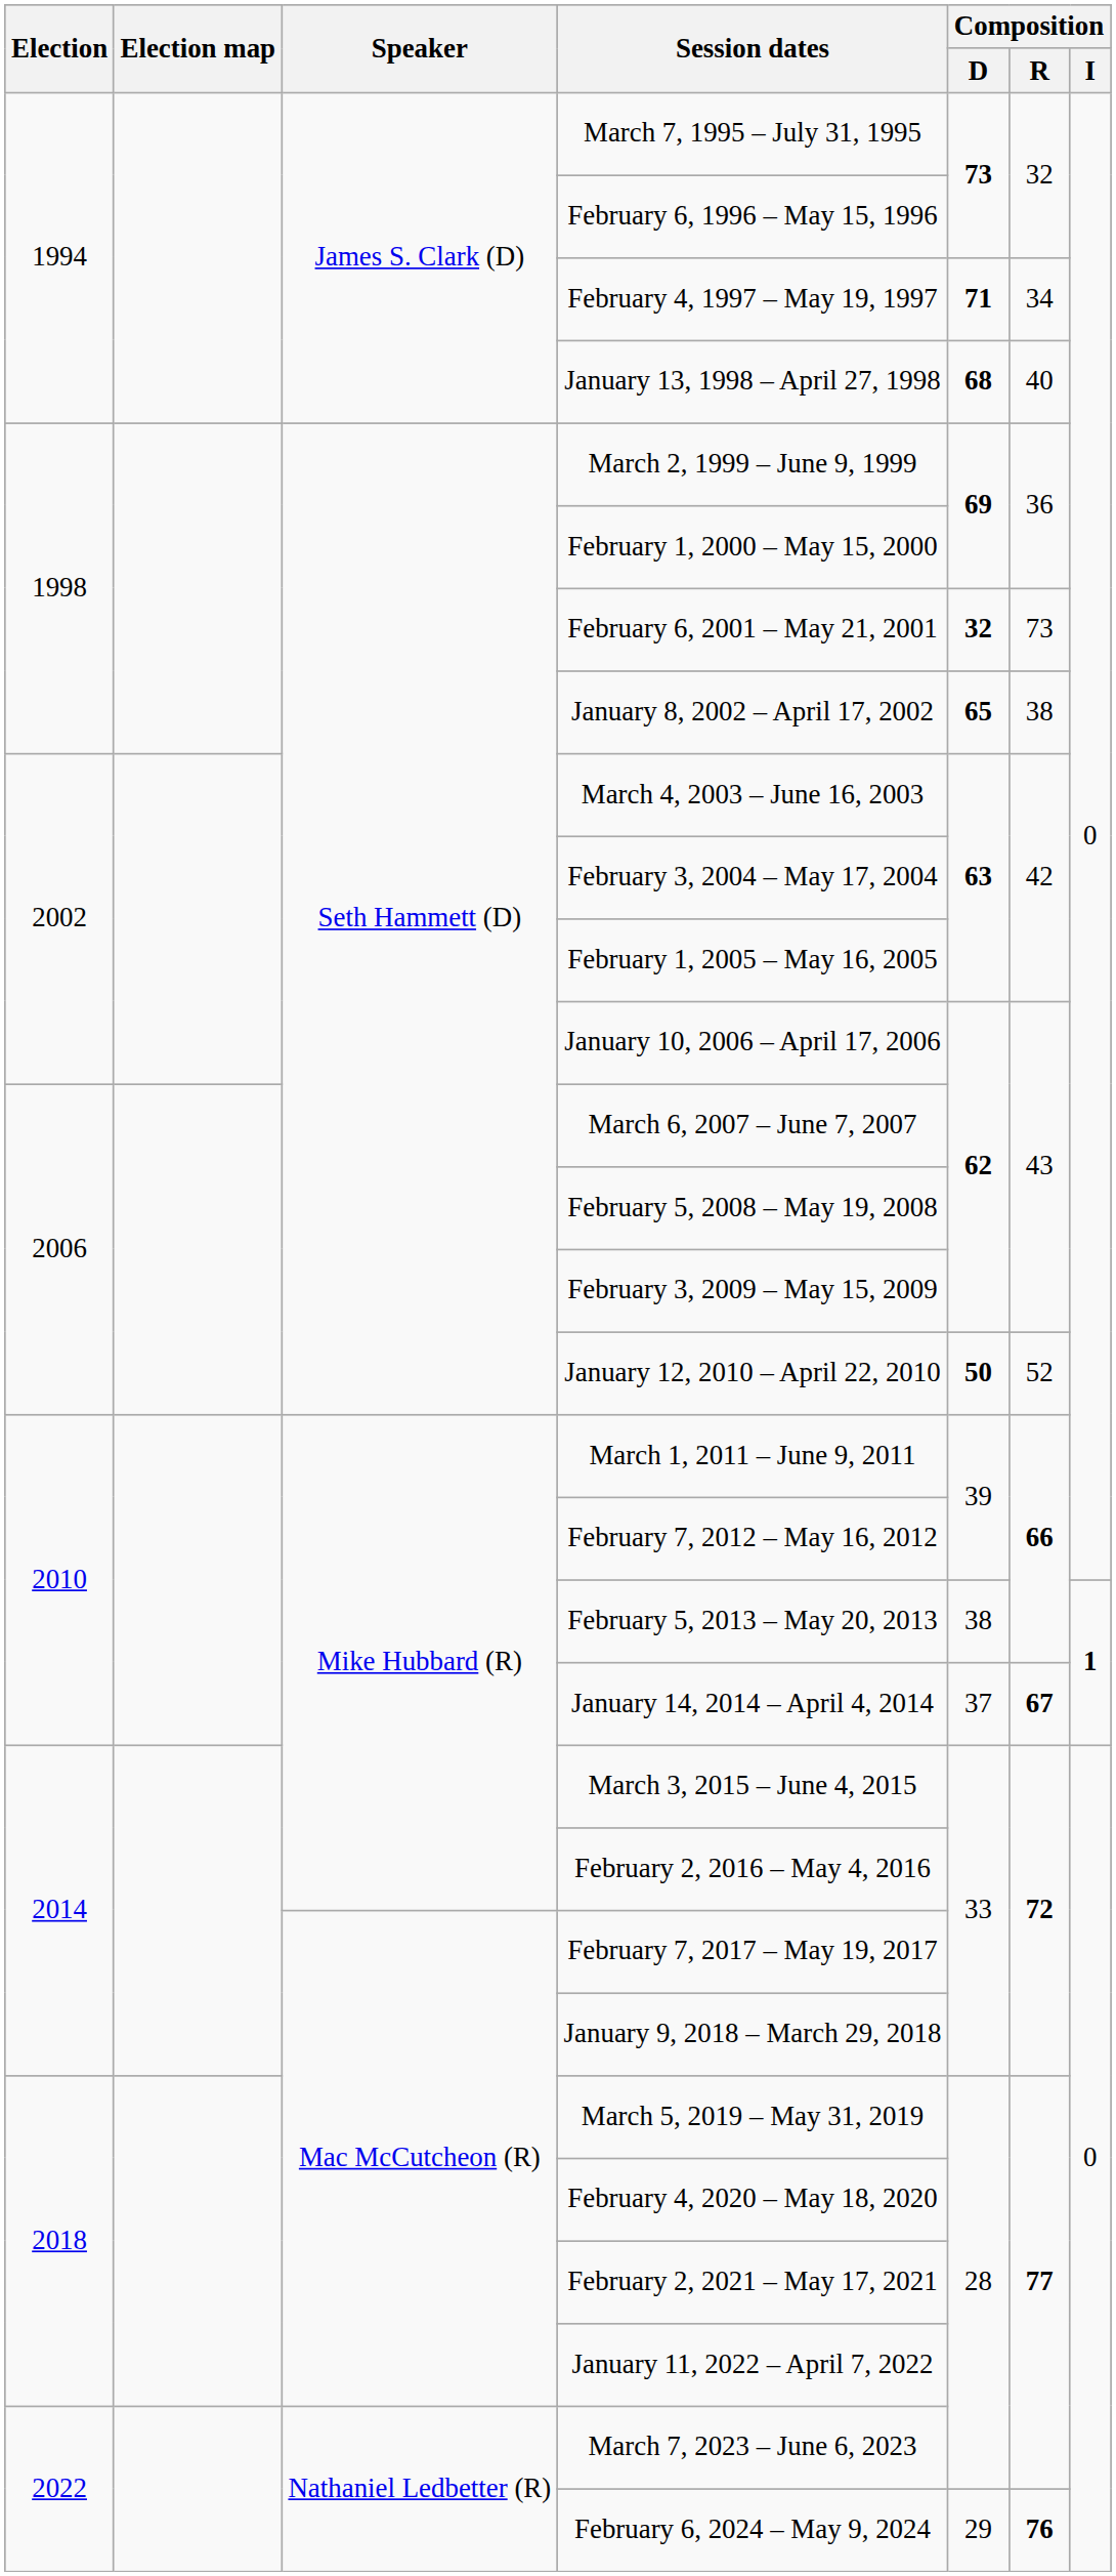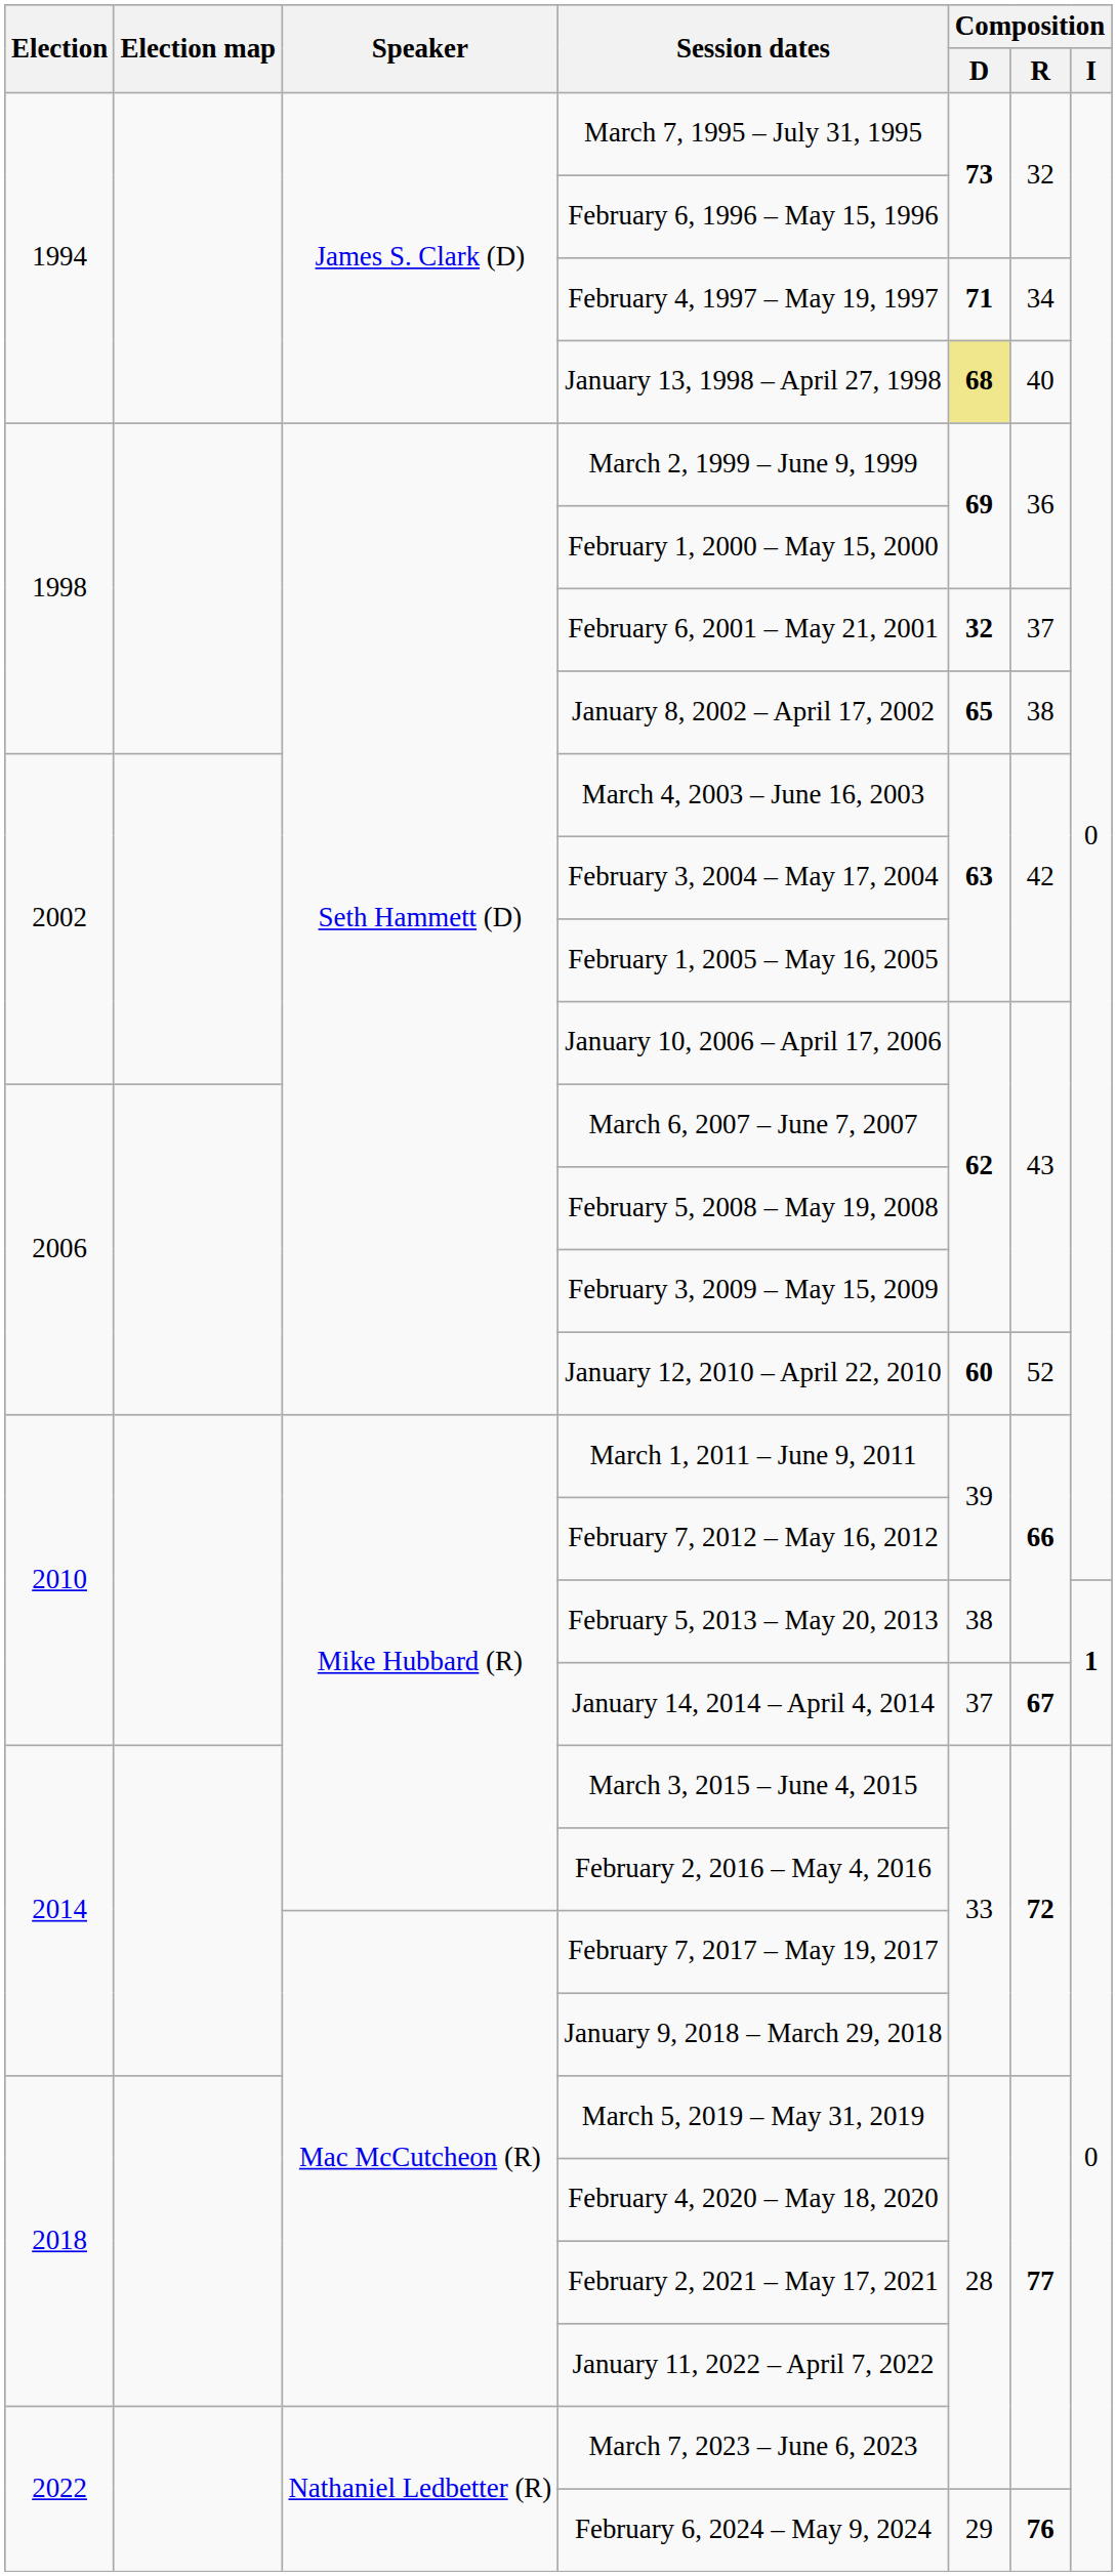January 13, 1998 – April 27, 1998 | Composition / D: no background -> khaki background
February 6, 2001 – May 21, 2001 | Composition / R: 73 -> 37
January 12, 2010 – April 22, 2010 | Composition / D: 50 -> 60
